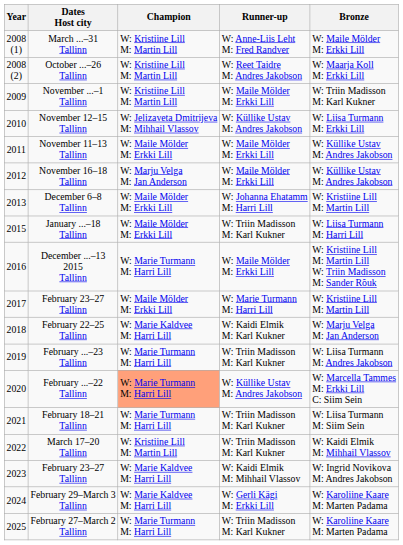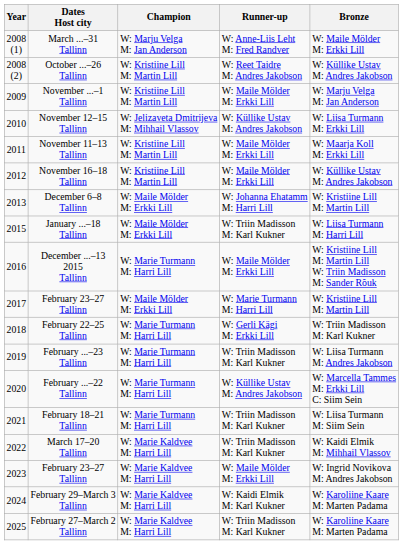March ...–31 Tallinn | Champion: W: Kristiine Lill M: Martin Lill -> W: Marju Velga M: Jan Anderson
October ...–26 Tallinn | Bronze: W: Maarja Koll M: Erkki Lill -> W: Küllike Ustav M: Andres Jakobson
November ...–1 Tallinn | Bronze: W: Triin Madisson M: Karl Kukner -> W: Marju Velga M: Jan Anderson
November 11–13 Tallinn | Champion: W: Maile Mölder M: Erkki Lill -> W: Kristiine Lill M: Martin Lill
November 11–13 Tallinn | Bronze: W: Küllike Ustav M: Andres Jakobson -> W: Maarja Koll M: Erkki Lill
November 16–18 Tallinn | Champion: W: Marju Velga M: Jan Anderson -> W: Kristiine Lill M: Martin Lill
February 22–25 Tallinn | Champion: W: Marie Kaldvee M: Harri Lill -> W: Marie Turmann M: Harri Lill
February 22–25 Tallinn | Runner-up: W: Kaidi Elmik M: Karl Kukner -> W: Gerli Kägi M: Erkki Lill
February 22–25 Tallinn | Bronze: W: Marju Velga M: Jan Anderson -> W: Triin Madisson M: Karl Kukner
February ...–22 Tallinn | Champion: lightsalmon background -> no background
March 17–20 Tallinn | Champion: W: Kristiine Lill M: Martin Lill -> W: Marie Kaldvee M: Harri Lill
2023 / February 23–27 Tallinn | Runner-up: W: Kaidi Elmik M: Mihhail Vlassov -> W: Maile Mölder M: Erkki Lill
February 29–March 3 Tallinn | Runner-up: W: Gerli Kägi M: Erkki Lill -> W: Kaidi Elmik M: Karl Kukner
February 27–March 2 Tallinn | Champion: W: Marie Turmann M: Harri Lill -> W: Marie Kaldvee M: Harri Lill
